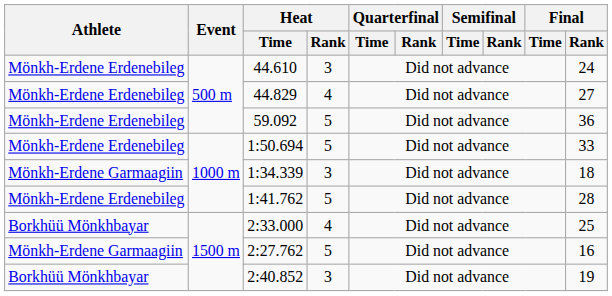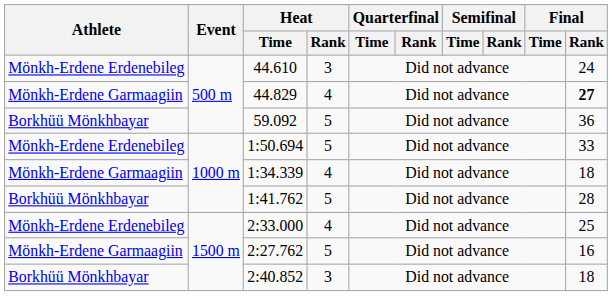44.829 | Athlete: Mönkh-Erdene Erdenebileg -> Mönkh-Erdene Garmaagiin
44.829 | Final / Rank: normal -> bold
59.092 | Athlete: Mönkh-Erdene Erdenebileg -> Borkhüü Mönkhbayar
1:34.339 | Heat / Rank: 3 -> 4
1:41.762 | Athlete: Mönkh-Erdene Erdenebileg -> Borkhüü Mönkhbayar
2:33.000 | Athlete: Borkhüü Mönkhbayar -> Mönkh-Erdene Erdenebileg
2:40.852 | Final / Rank: 19 -> 18
